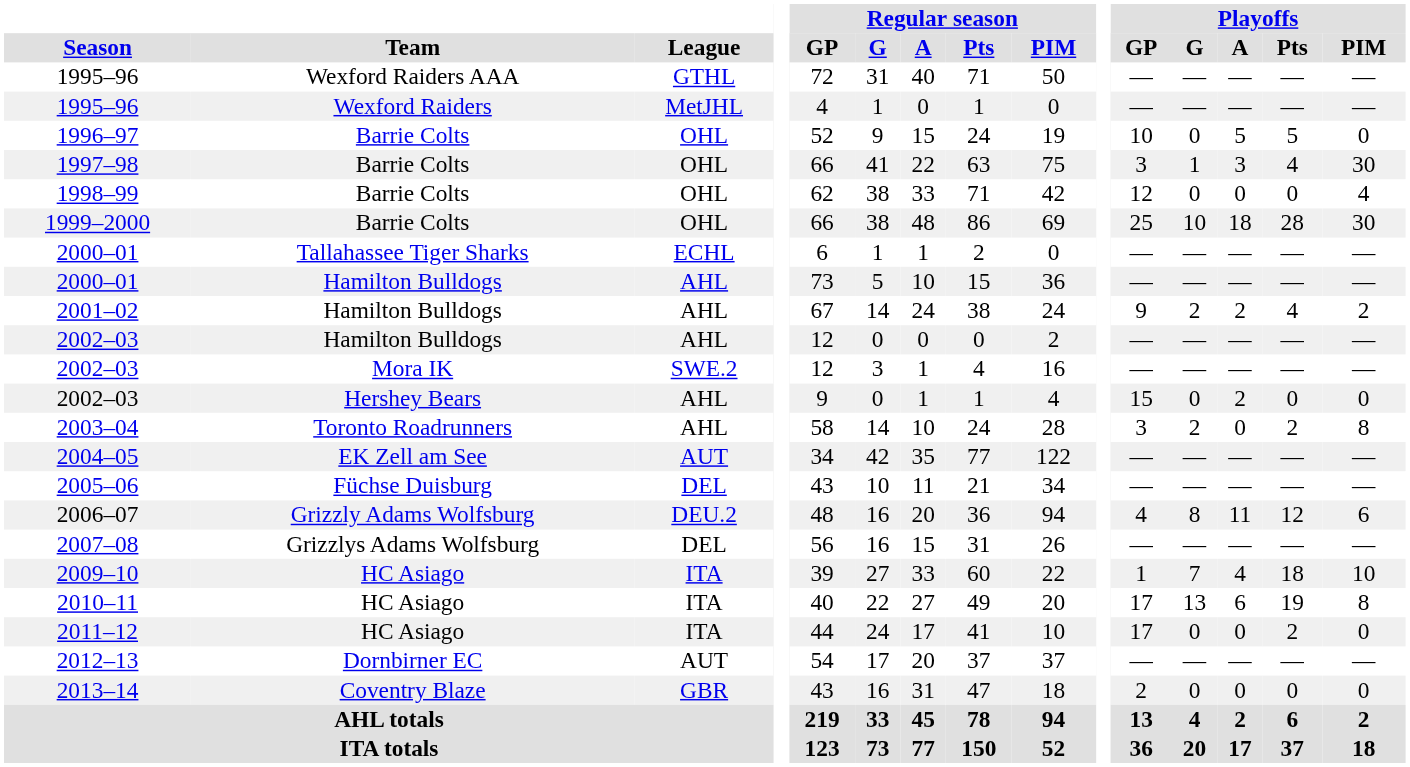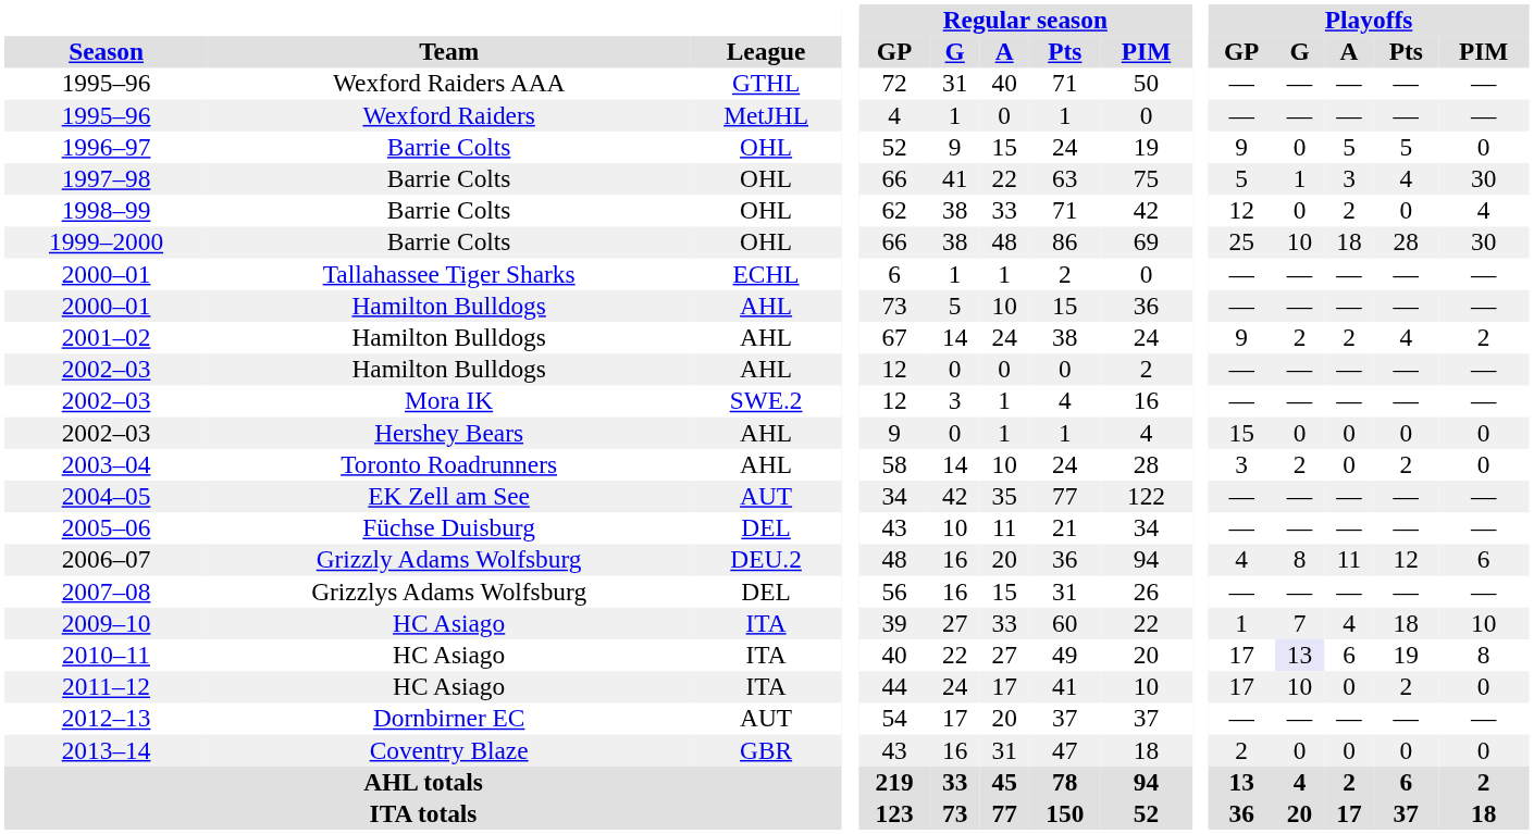1996–97 | Playoffs / GP: 10 -> 9
1997–98 | Playoffs / GP: 3 -> 5
1998–99 | Playoffs / A: 0 -> 2
2002–03 / Hershey Bears | Playoffs / A: 2 -> 0
2003–04 | Playoffs / PIM: 8 -> 0
2010–11 | Playoffs / G: no background -> lavender background
2011–12 | Playoffs / G: 0 -> 10
